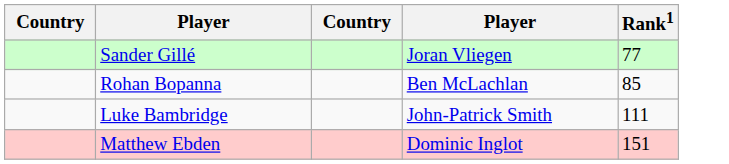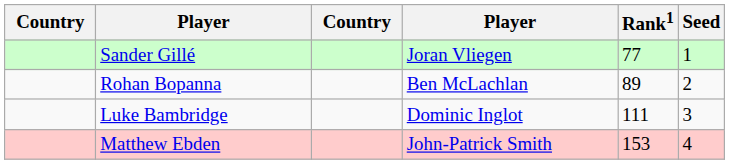+ column: Seed | 1 | 2 | 3 | 4
Rohan Bopanna | Rank1: 85 -> 89
Luke Bambridge | column 4: John-Patrick Smith -> Dominic Inglot
Matthew Ebden | column 4: Dominic Inglot -> John-Patrick Smith
Matthew Ebden | Rank1: 151 -> 153
